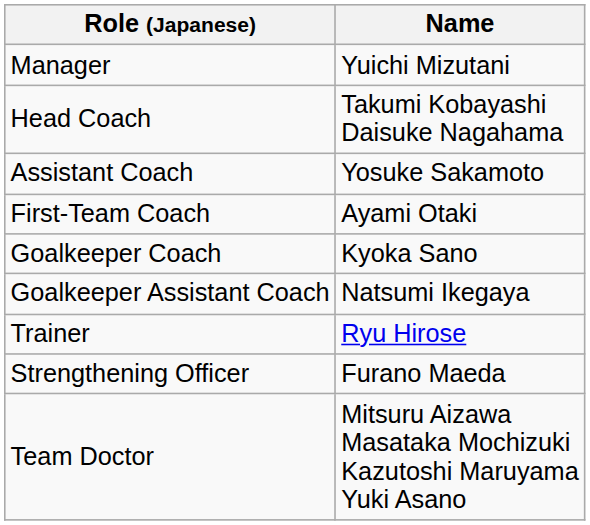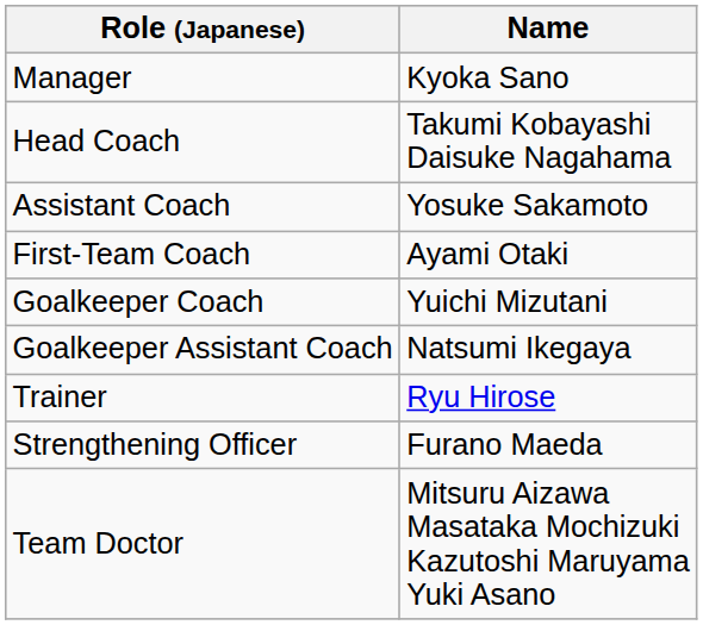Manager | Name: Yuichi Mizutani -> Kyoka Sano
Goalkeeper Coach | Name: Kyoka Sano -> Yuichi Mizutani
